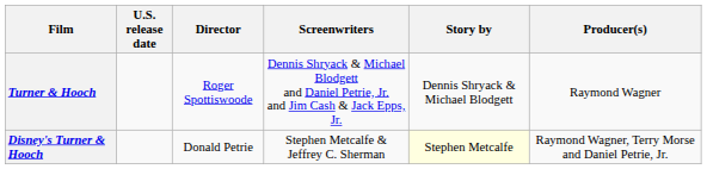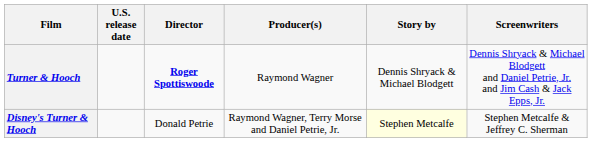columns swapped: Screenwriters <-> Producer(s)
Turner & Hooch | Director: normal -> bold
